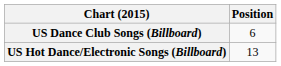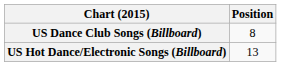US Dance Club Songs (Billboard) | Position: 6 -> 8
